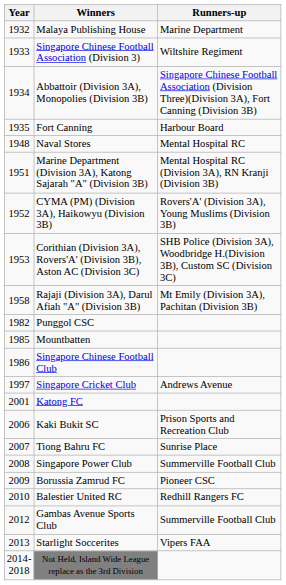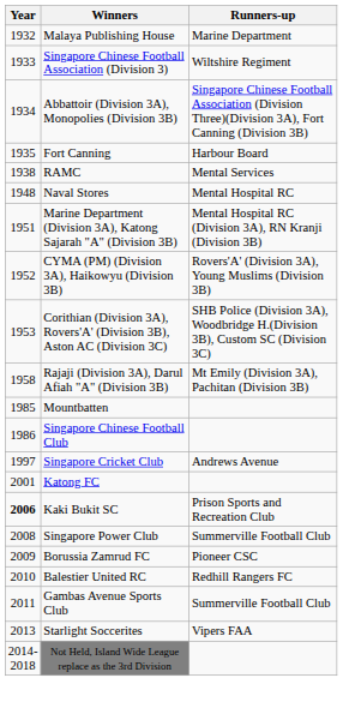+ row: 1938 | RAMC | Mental Services
- row: 1982 | Punggol CSC
Kaki Bukit SC | Year: normal -> bold
- row: 2007 | Tiong Bahru FC | Sunrise Place
Gambas Avenue Sports Club | Year: 2012 -> 2011
